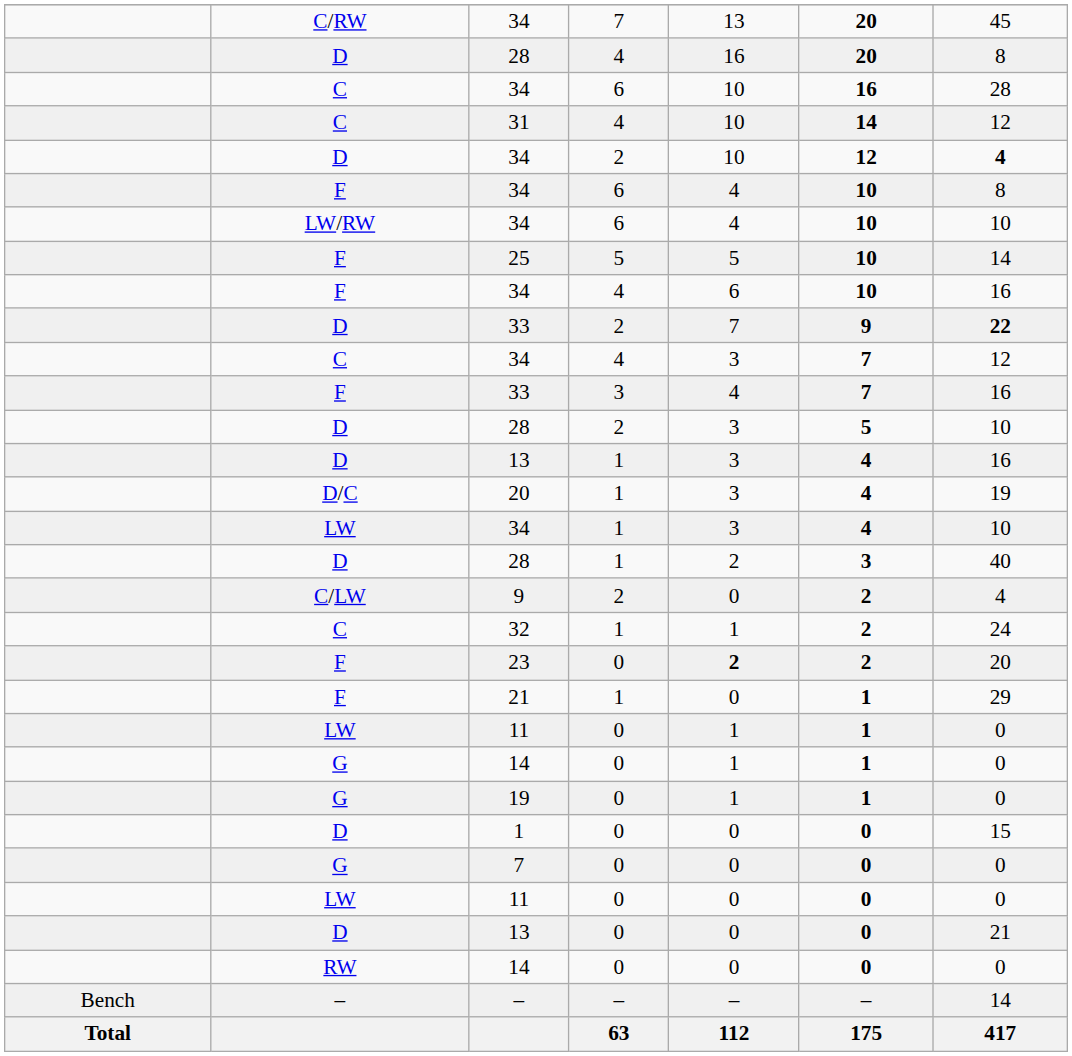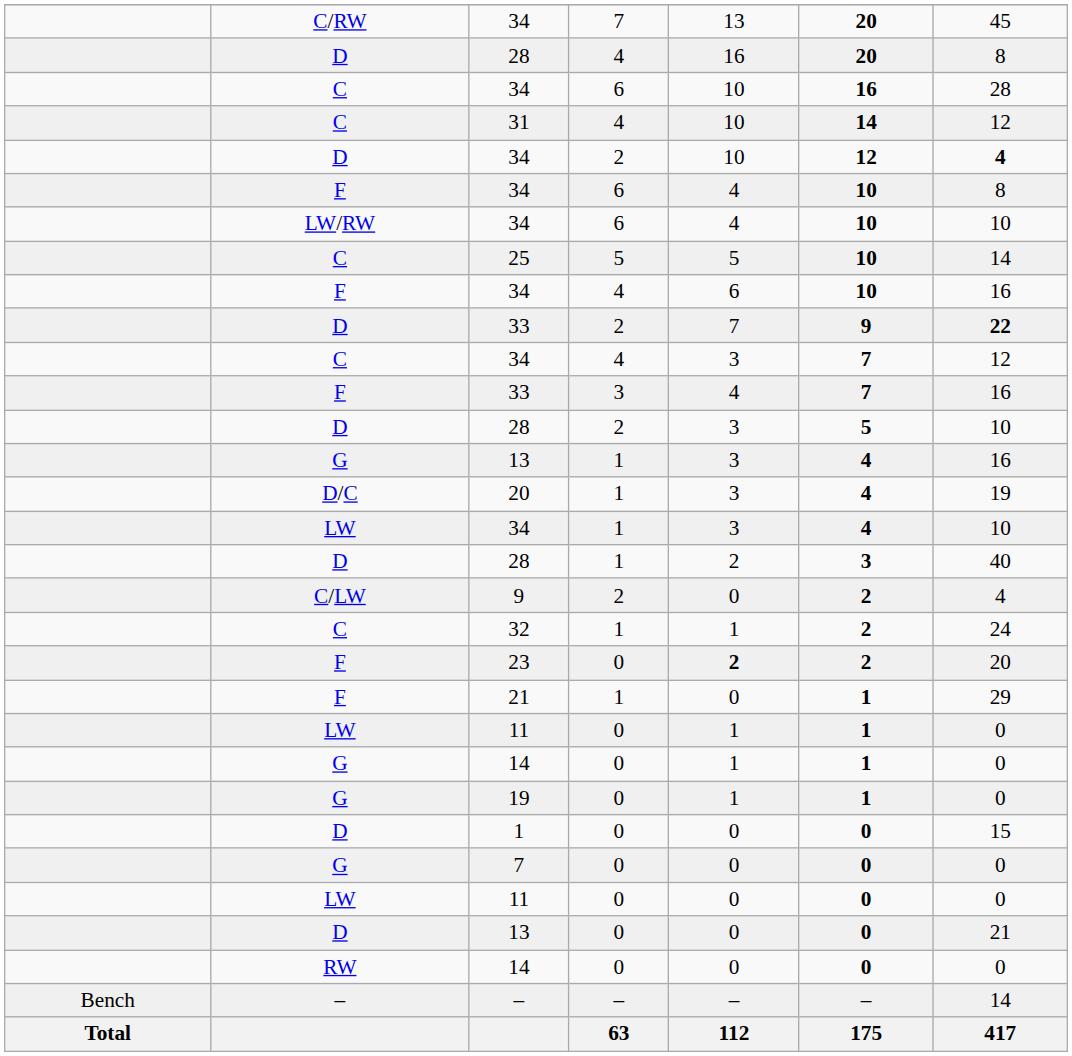25 | column 2: F -> C
13 / 1 | column 2: D -> G
